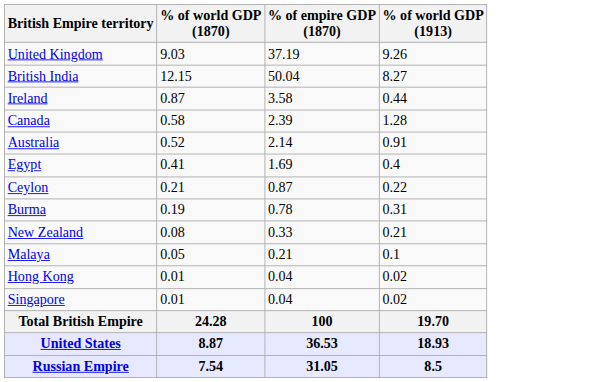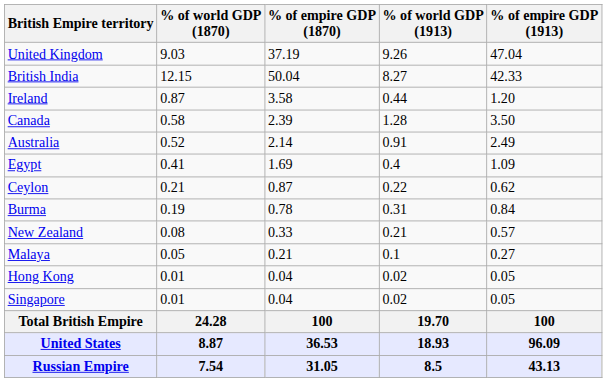+ column: % of empire GDP (1913) | 47.04 | 42.33 | 1.20 | 3.50 | 2.49 | 1.09 | 0.62 | 0.84 | 0.57 | 0.27 | 0.05 | 0.05 | 100 | 96.09 | 43.13
